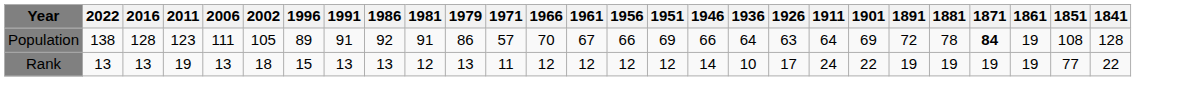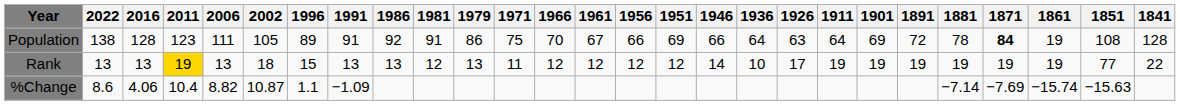Population | 1971: 57 -> 75
Rank | 2011: no background -> gold background
Rank | 1911: 24 -> 19
Rank | 1901: 22 -> 19
+ row: %Change | 8.6 | 4.06 | 10.4 | 8.82 | 10.87 | 1.1 | −1.09 | −7.14 | −7.69 | −15.74 | −15.63
